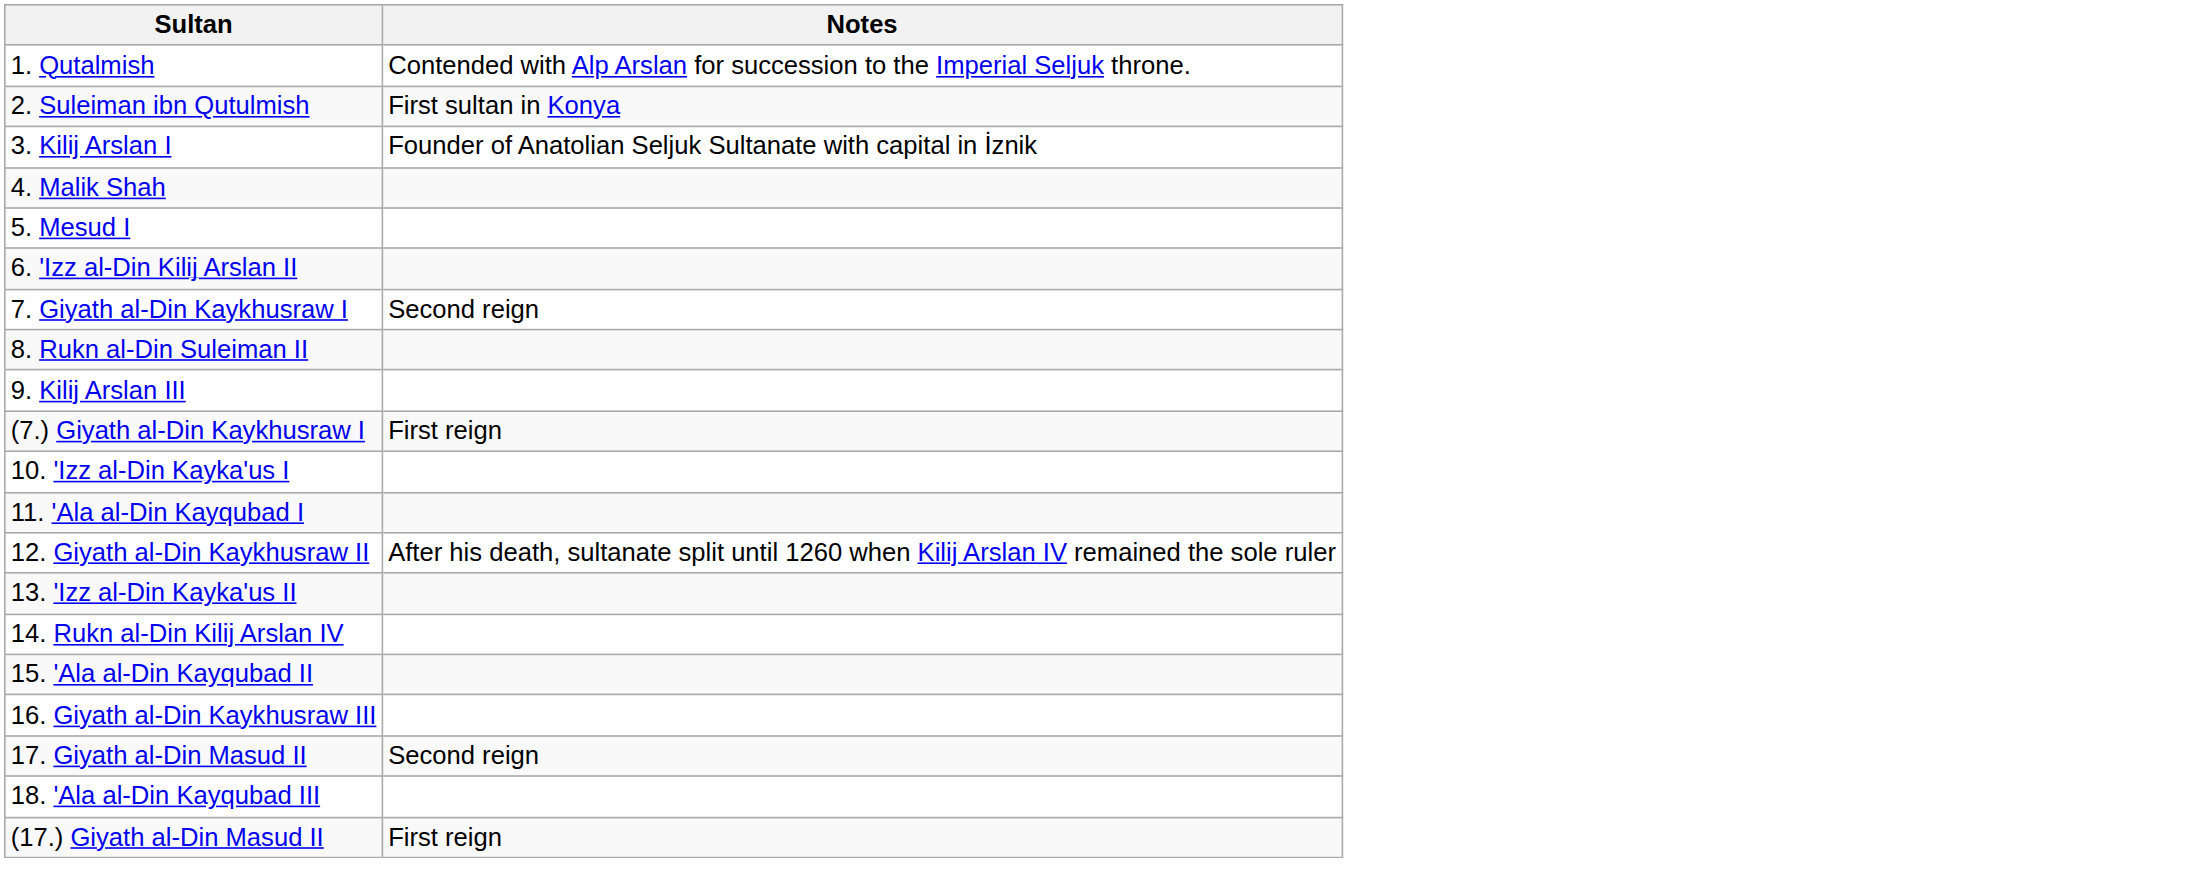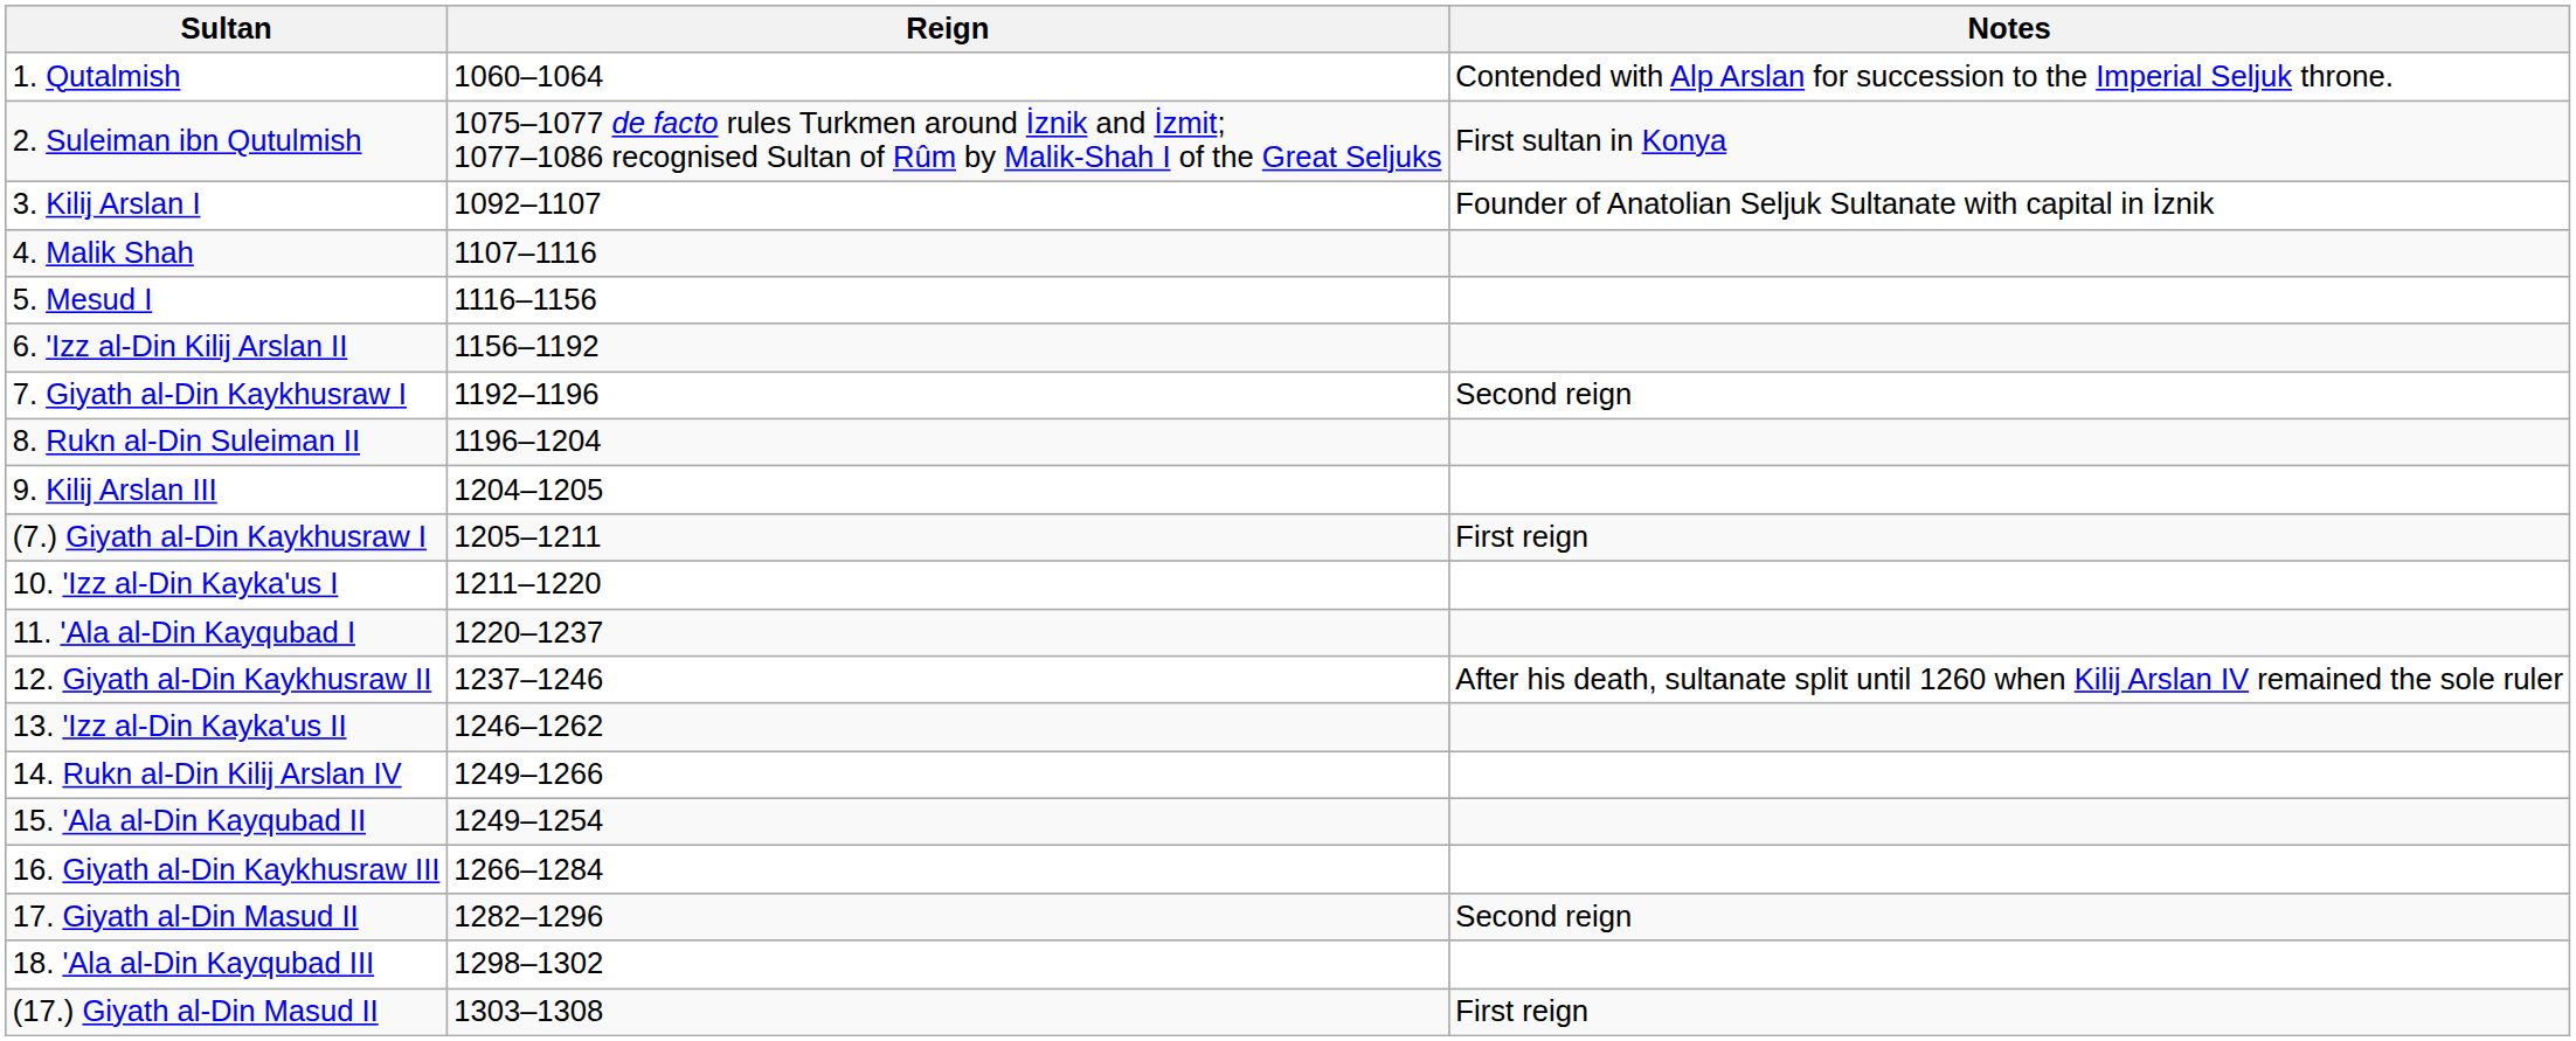+ column: Reign | 1060–1064 | 1075–1077 de facto rules Turkmen around İznik and İzmit; 1077–1086 recognised Sultan of Rûm by Malik-Shah I of the Great Seljuks | 1092–1107 | 1107–1116 | 1116–1156 | 1156–1192 | 1192–1196 | 1196–1204 | 1204–1205 | 1205–1211 | 1211–1220 | 1220–1237 | 1237–1246 | 1246–1262 | 1249–1266 | 1249–1254 | 1266–1284 | 1282–1296 | 1298–1302 | 1303–1308
